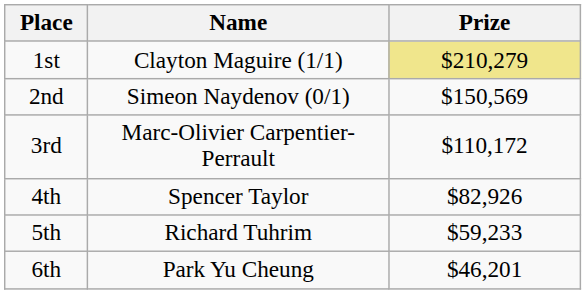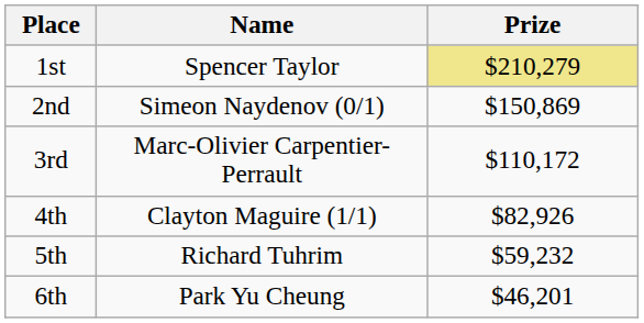1st | Name: Clayton Maguire (1/1) -> Spencer Taylor
2nd | Prize: $150,569 -> $150,869
4th | Name: Spencer Taylor -> Clayton Maguire (1/1)
5th | Prize: $59,233 -> $59,232
